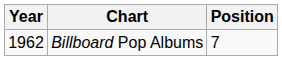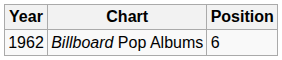Billboard Pop Albums | Position: 7 -> 6
